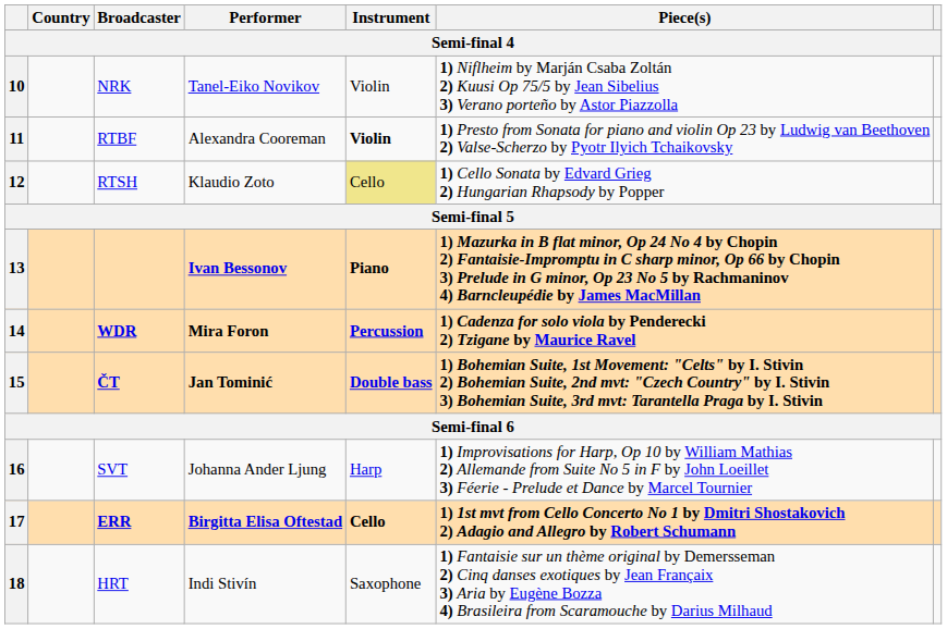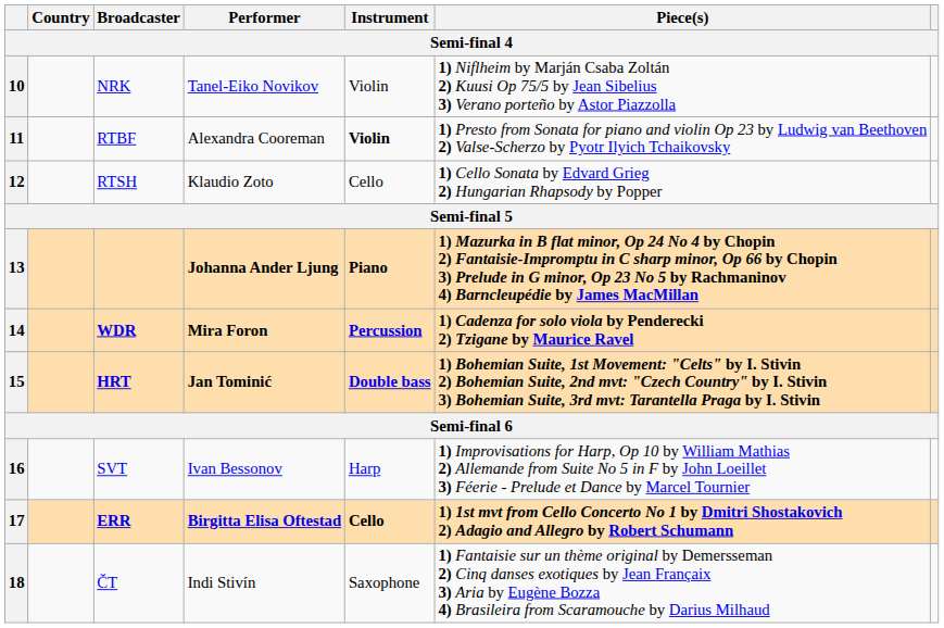12 | Instrument: khaki background -> no background
13 | Performer: Ivan Bessonov -> Johanna Ander Ljung
15 | Broadcaster: ČT -> HRT
16 | Performer: Johanna Ander Ljung -> Ivan Bessonov
18 | Broadcaster: HRT -> ČT
